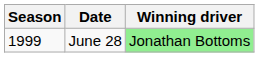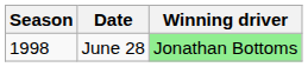June 28 | Season: 1999 -> 1998
